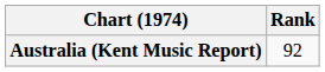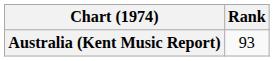Australia (Kent Music Report) | Rank: 92 -> 93
